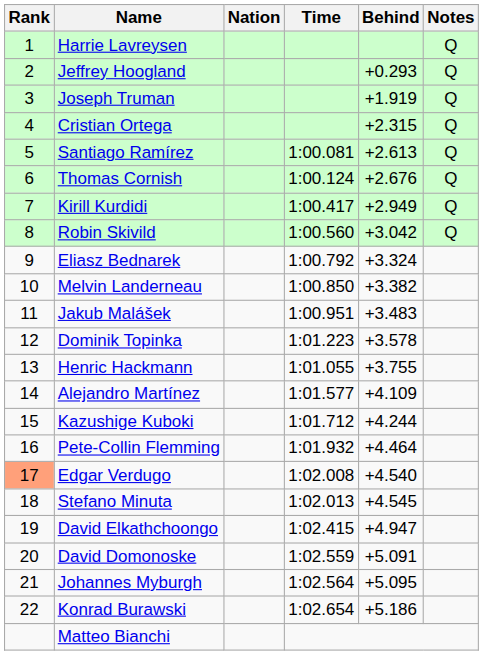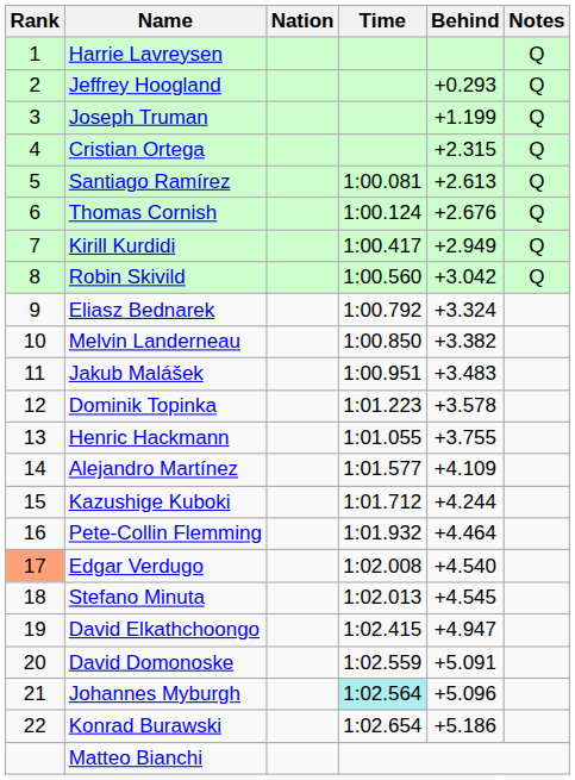Joseph Truman | Behind: +1.919 -> +1.199
Johannes Myburgh | Time: no background -> paleturquoise background
Johannes Myburgh | Behind: +5.095 -> +5.096
